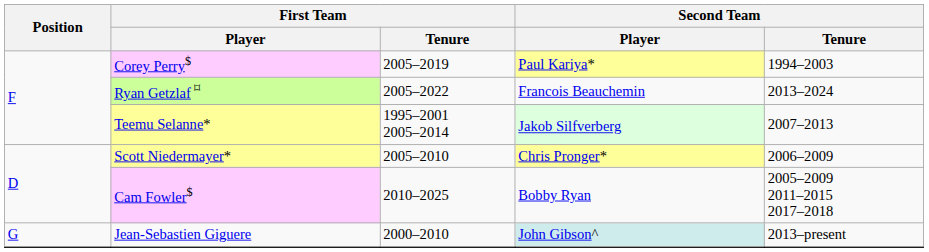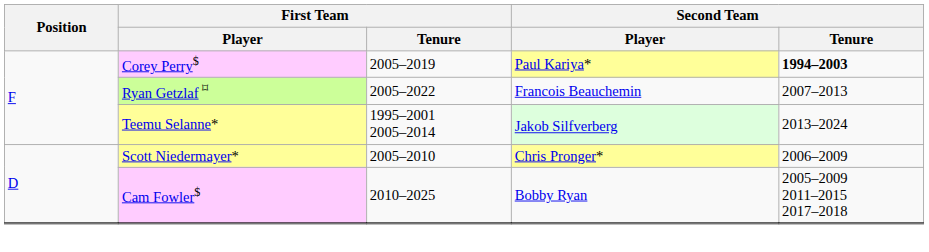Corey Perry$ | Second Team / Tenure: normal -> bold
Ryan Getzlaf ⌑ | Second Team / Tenure: 2013–2024 -> 2007–2013
Teemu Selanne* | Second Team / Tenure: 2007–2013 -> 2013–2024
- row: G | Jean-Sebastien Giguere | 2000–2010 | John Gibson^ | 2013–present
